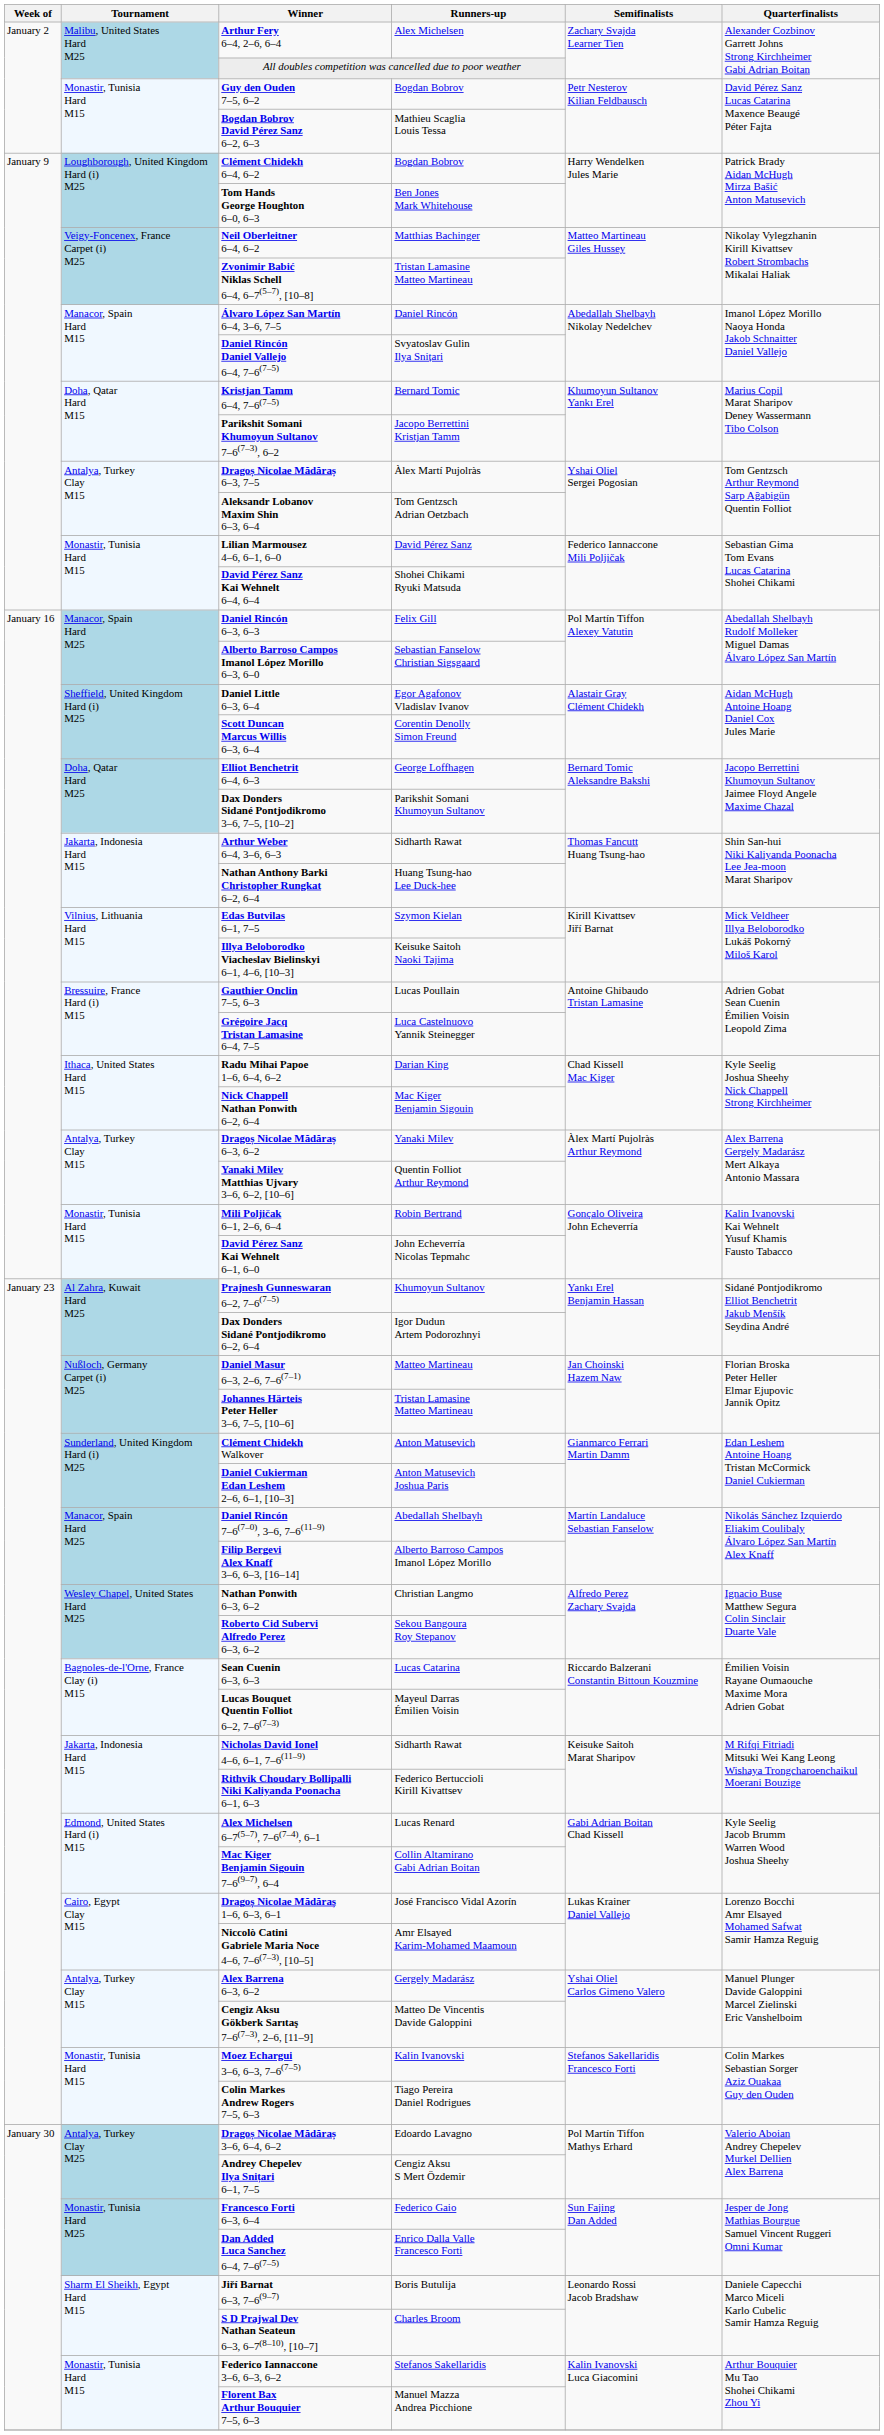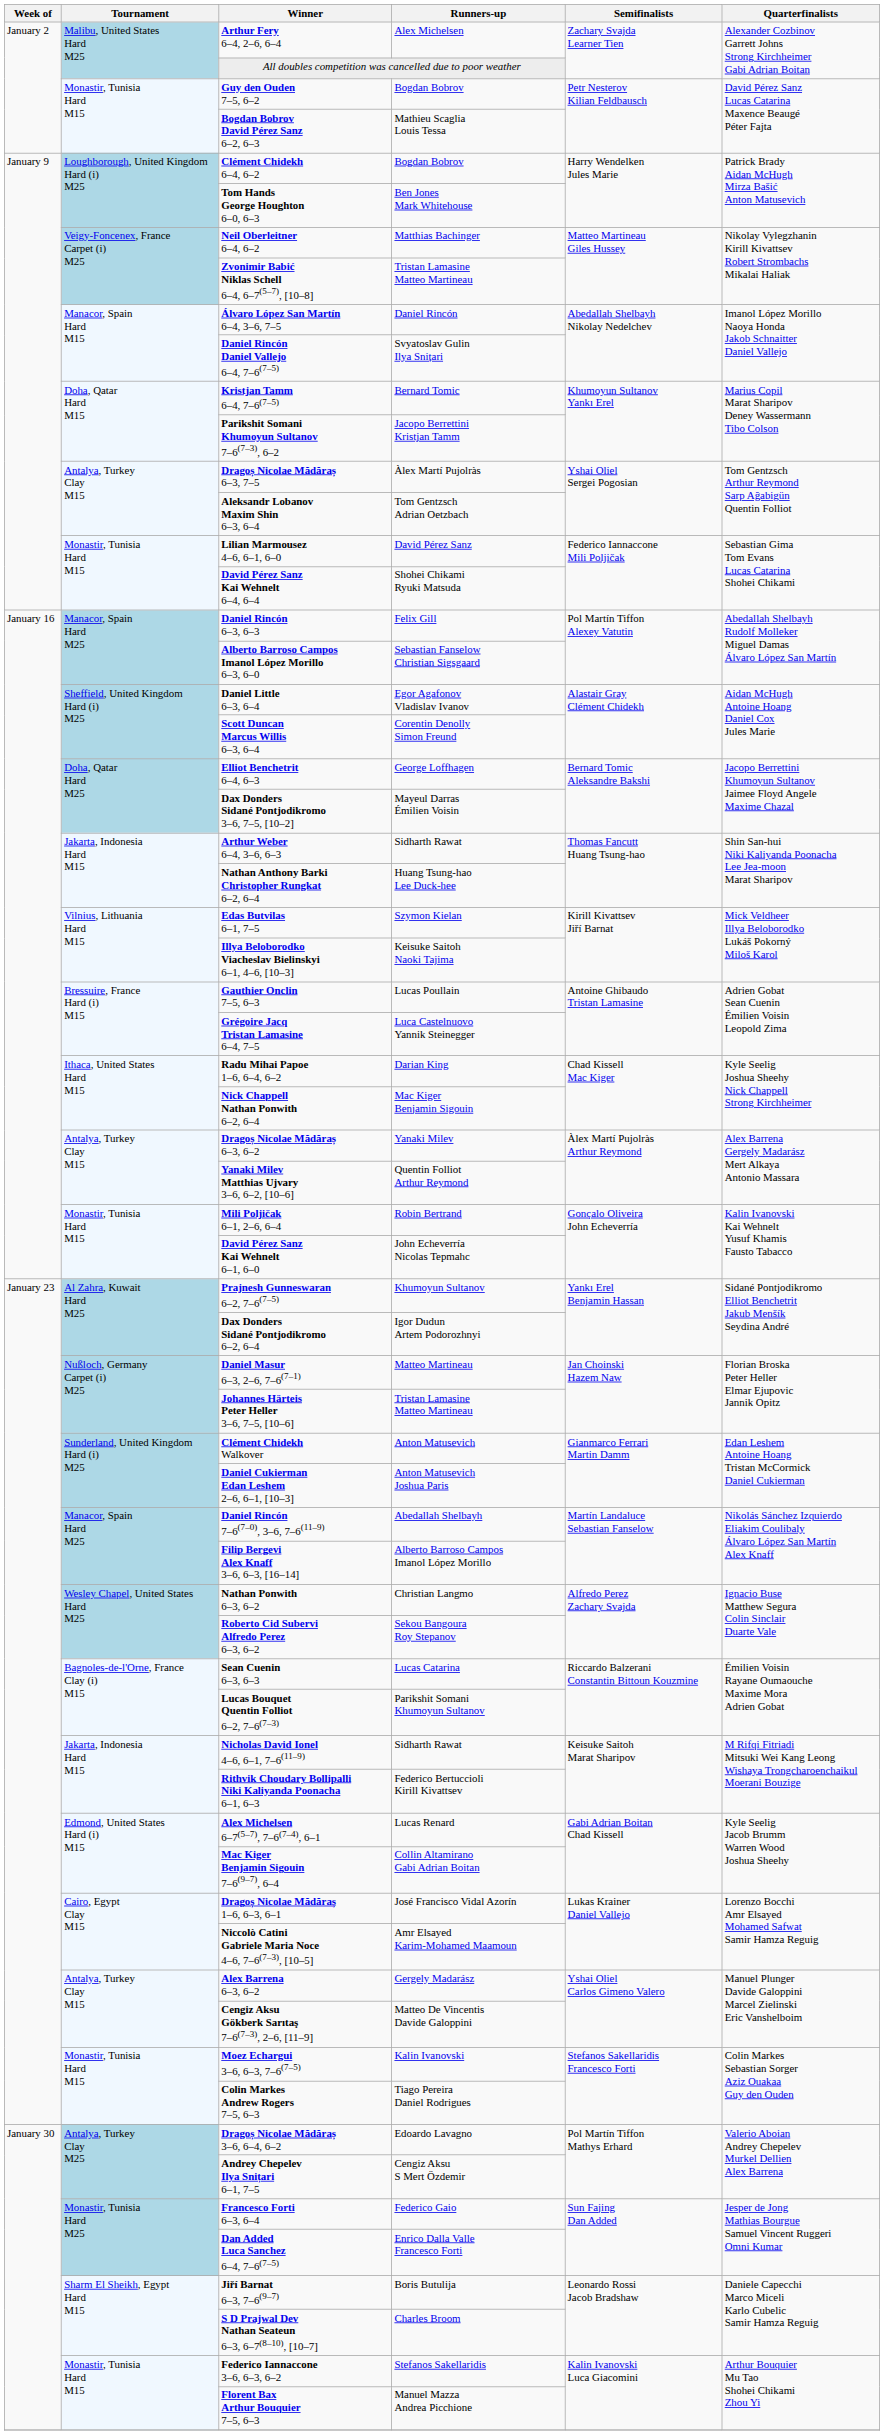Dax Donders Sidané Pontjodikromo 3–6, 7–5, [10–2] | Runners-up: Parikshit Somani Khumoyun Sultanov -> Mayeul Darras Émilien Voisin
Lucas Bouquet Quentin Folliot 6–2, 7–6(7–3) | Runners-up: Mayeul Darras Émilien Voisin -> Parikshit Somani Khumoyun Sultanov
